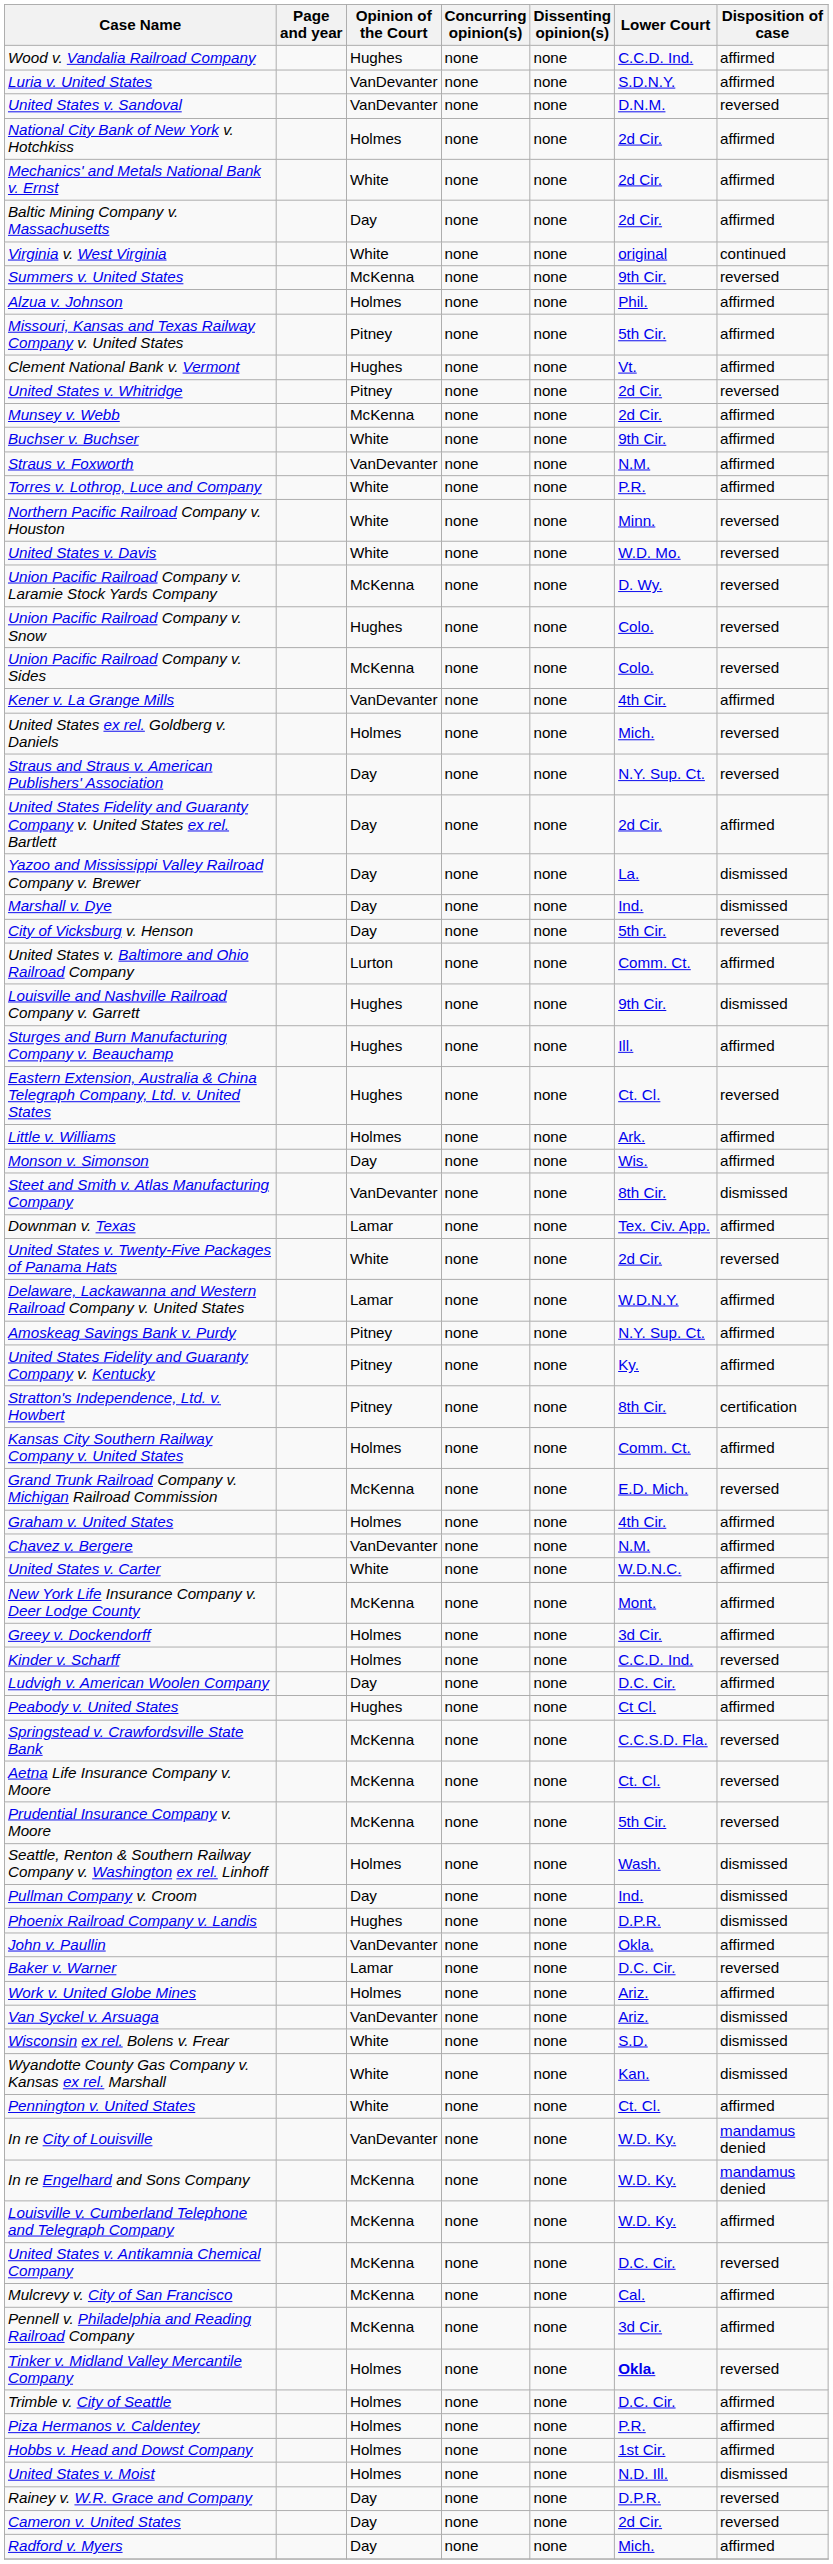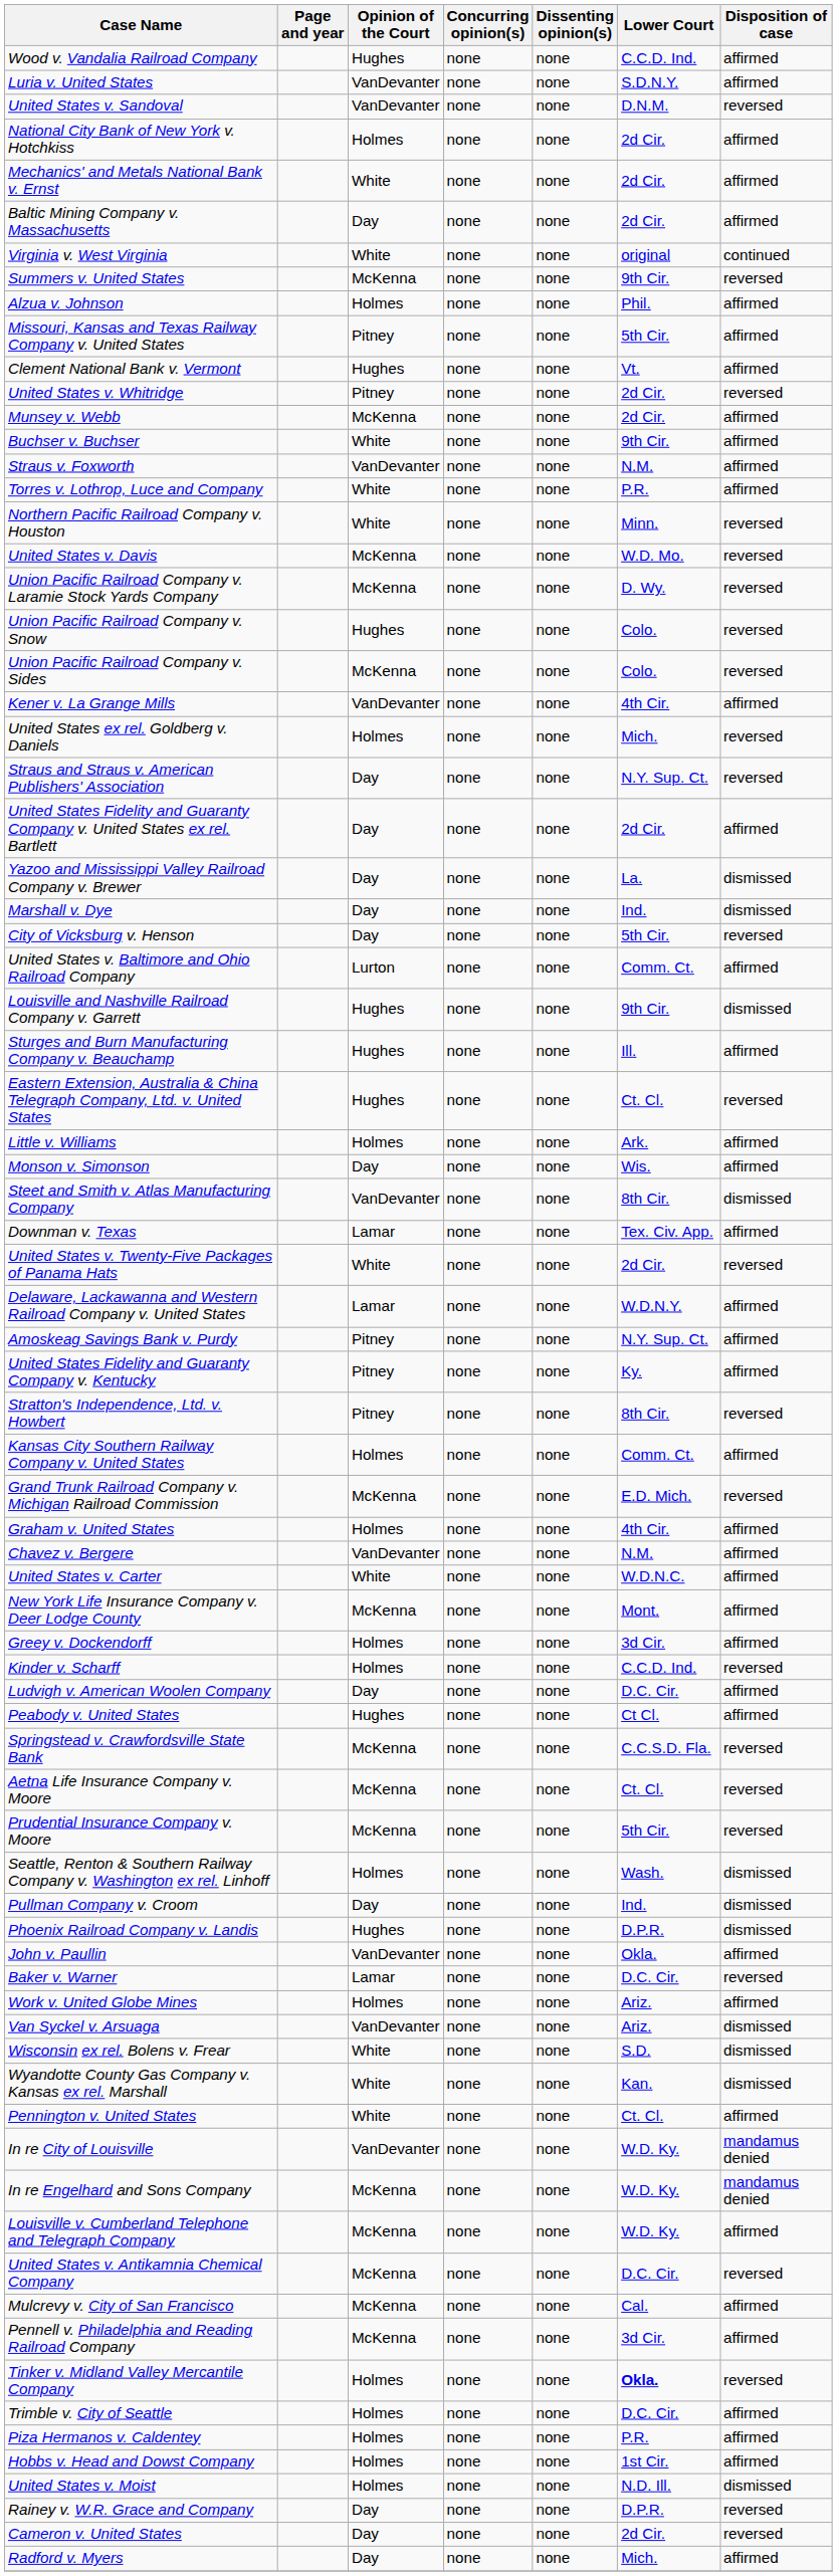United States v. Davis | Opinion of the Court: White -> McKenna
Stratton's Independence, Ltd. v. Howbert | Disposition of case: certification -> reversed
